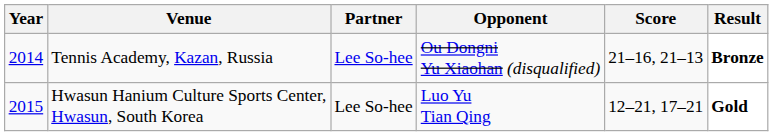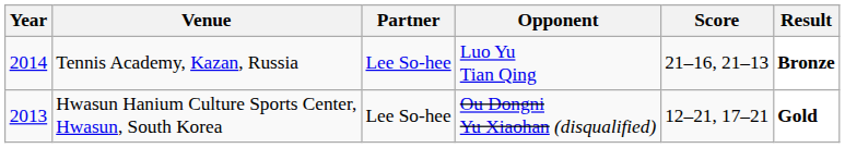Tennis Academy, Kazan, Russia | Opponent: Ou Dongni Yu Xiaohan (disqualified) -> Luo Yu Tian Qing
Hwasun Hanium Culture Sports Center, Hwasun, South Korea | Year: 2015 -> 2013
Hwasun Hanium Culture Sports Center, Hwasun, South Korea | Opponent: Luo Yu Tian Qing -> Ou Dongni Yu Xiaohan (disqualified)
